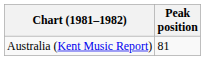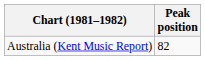Australia (Kent Music Report) | Peak position: 81 -> 82
